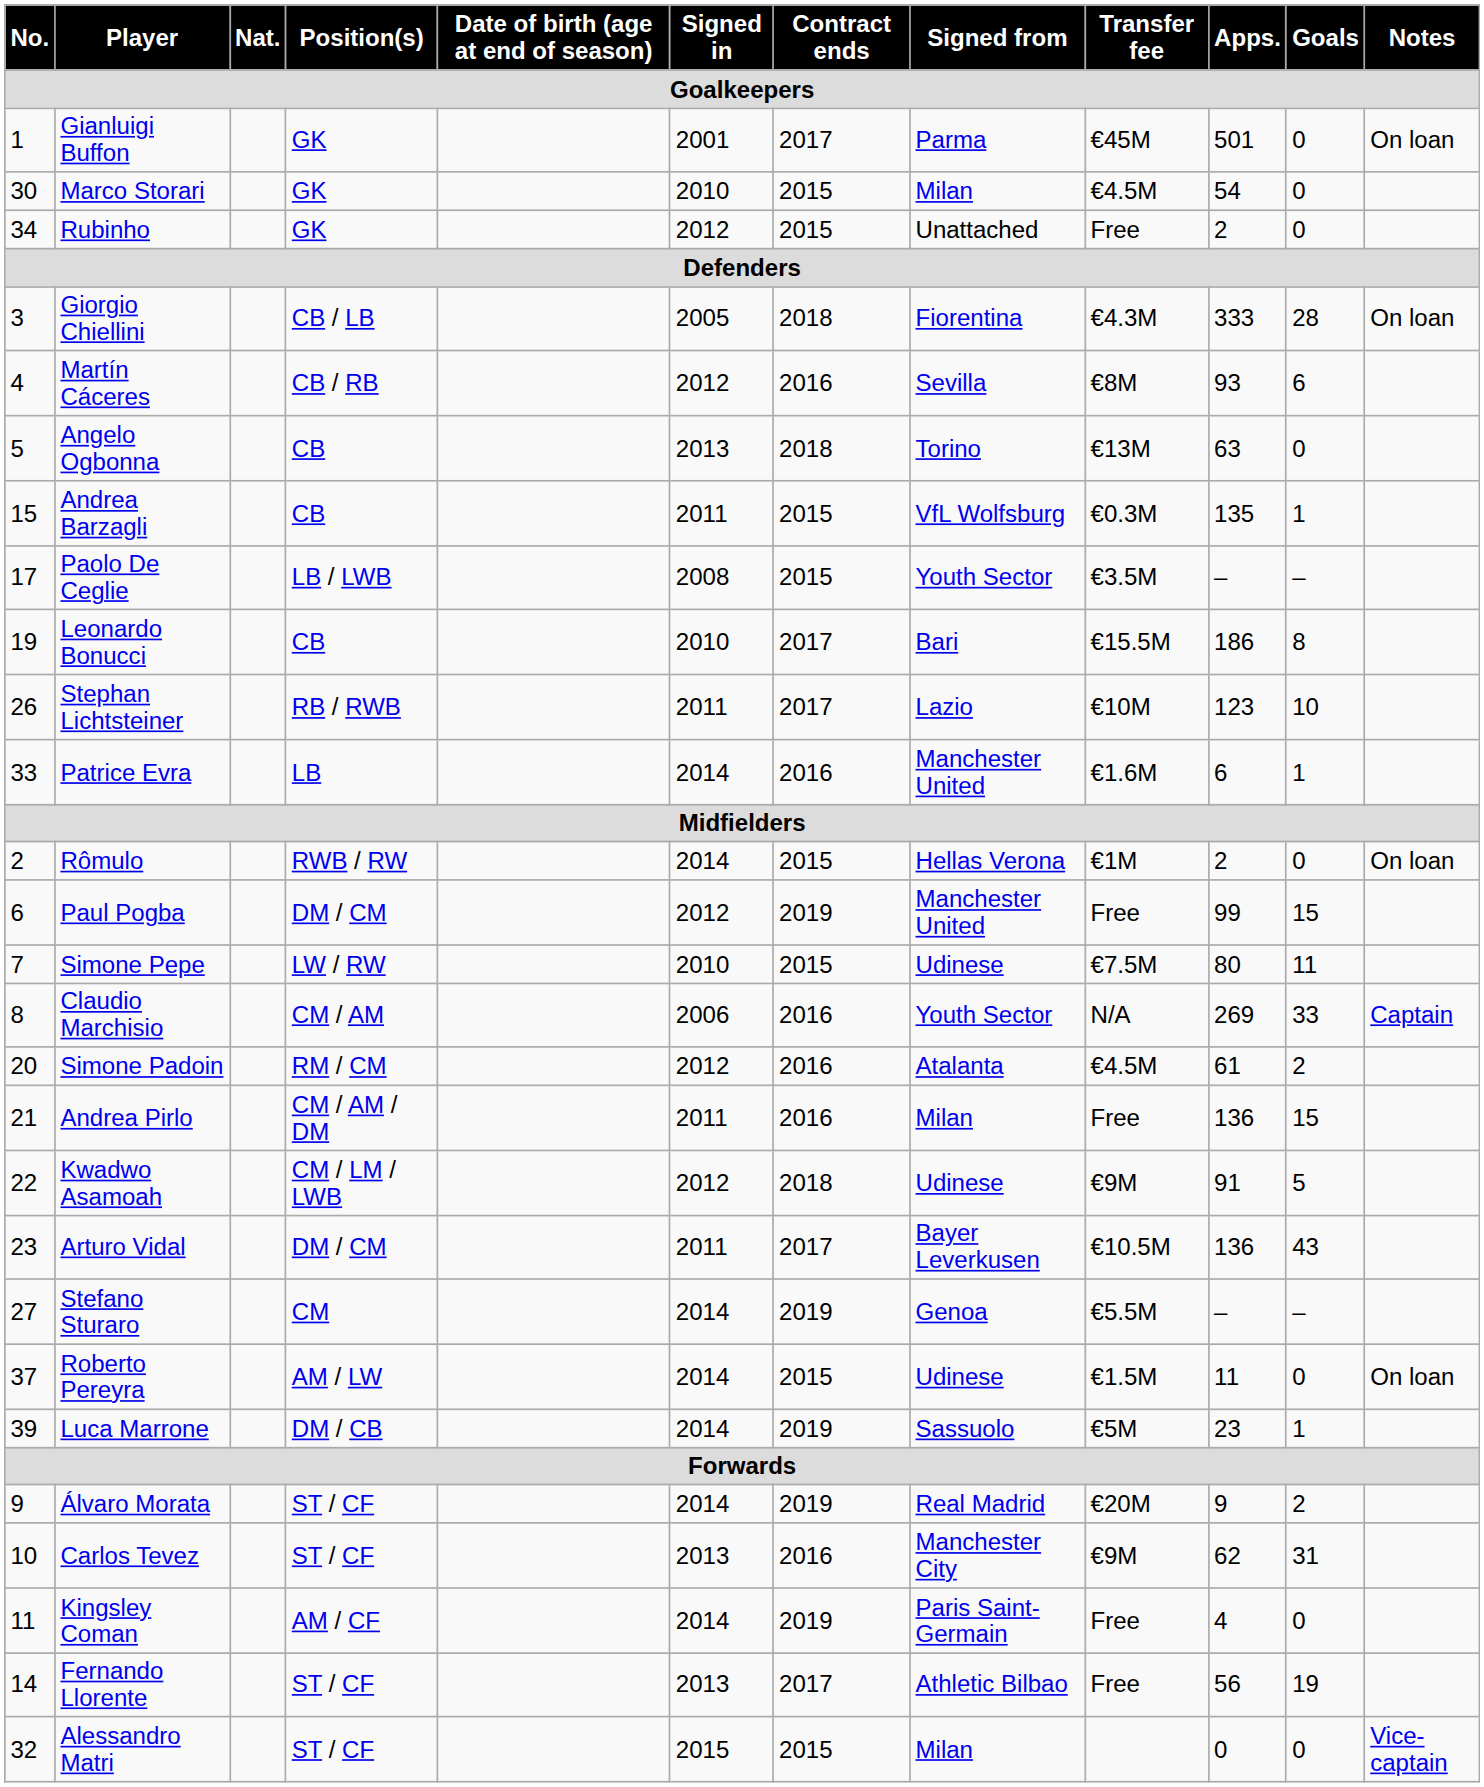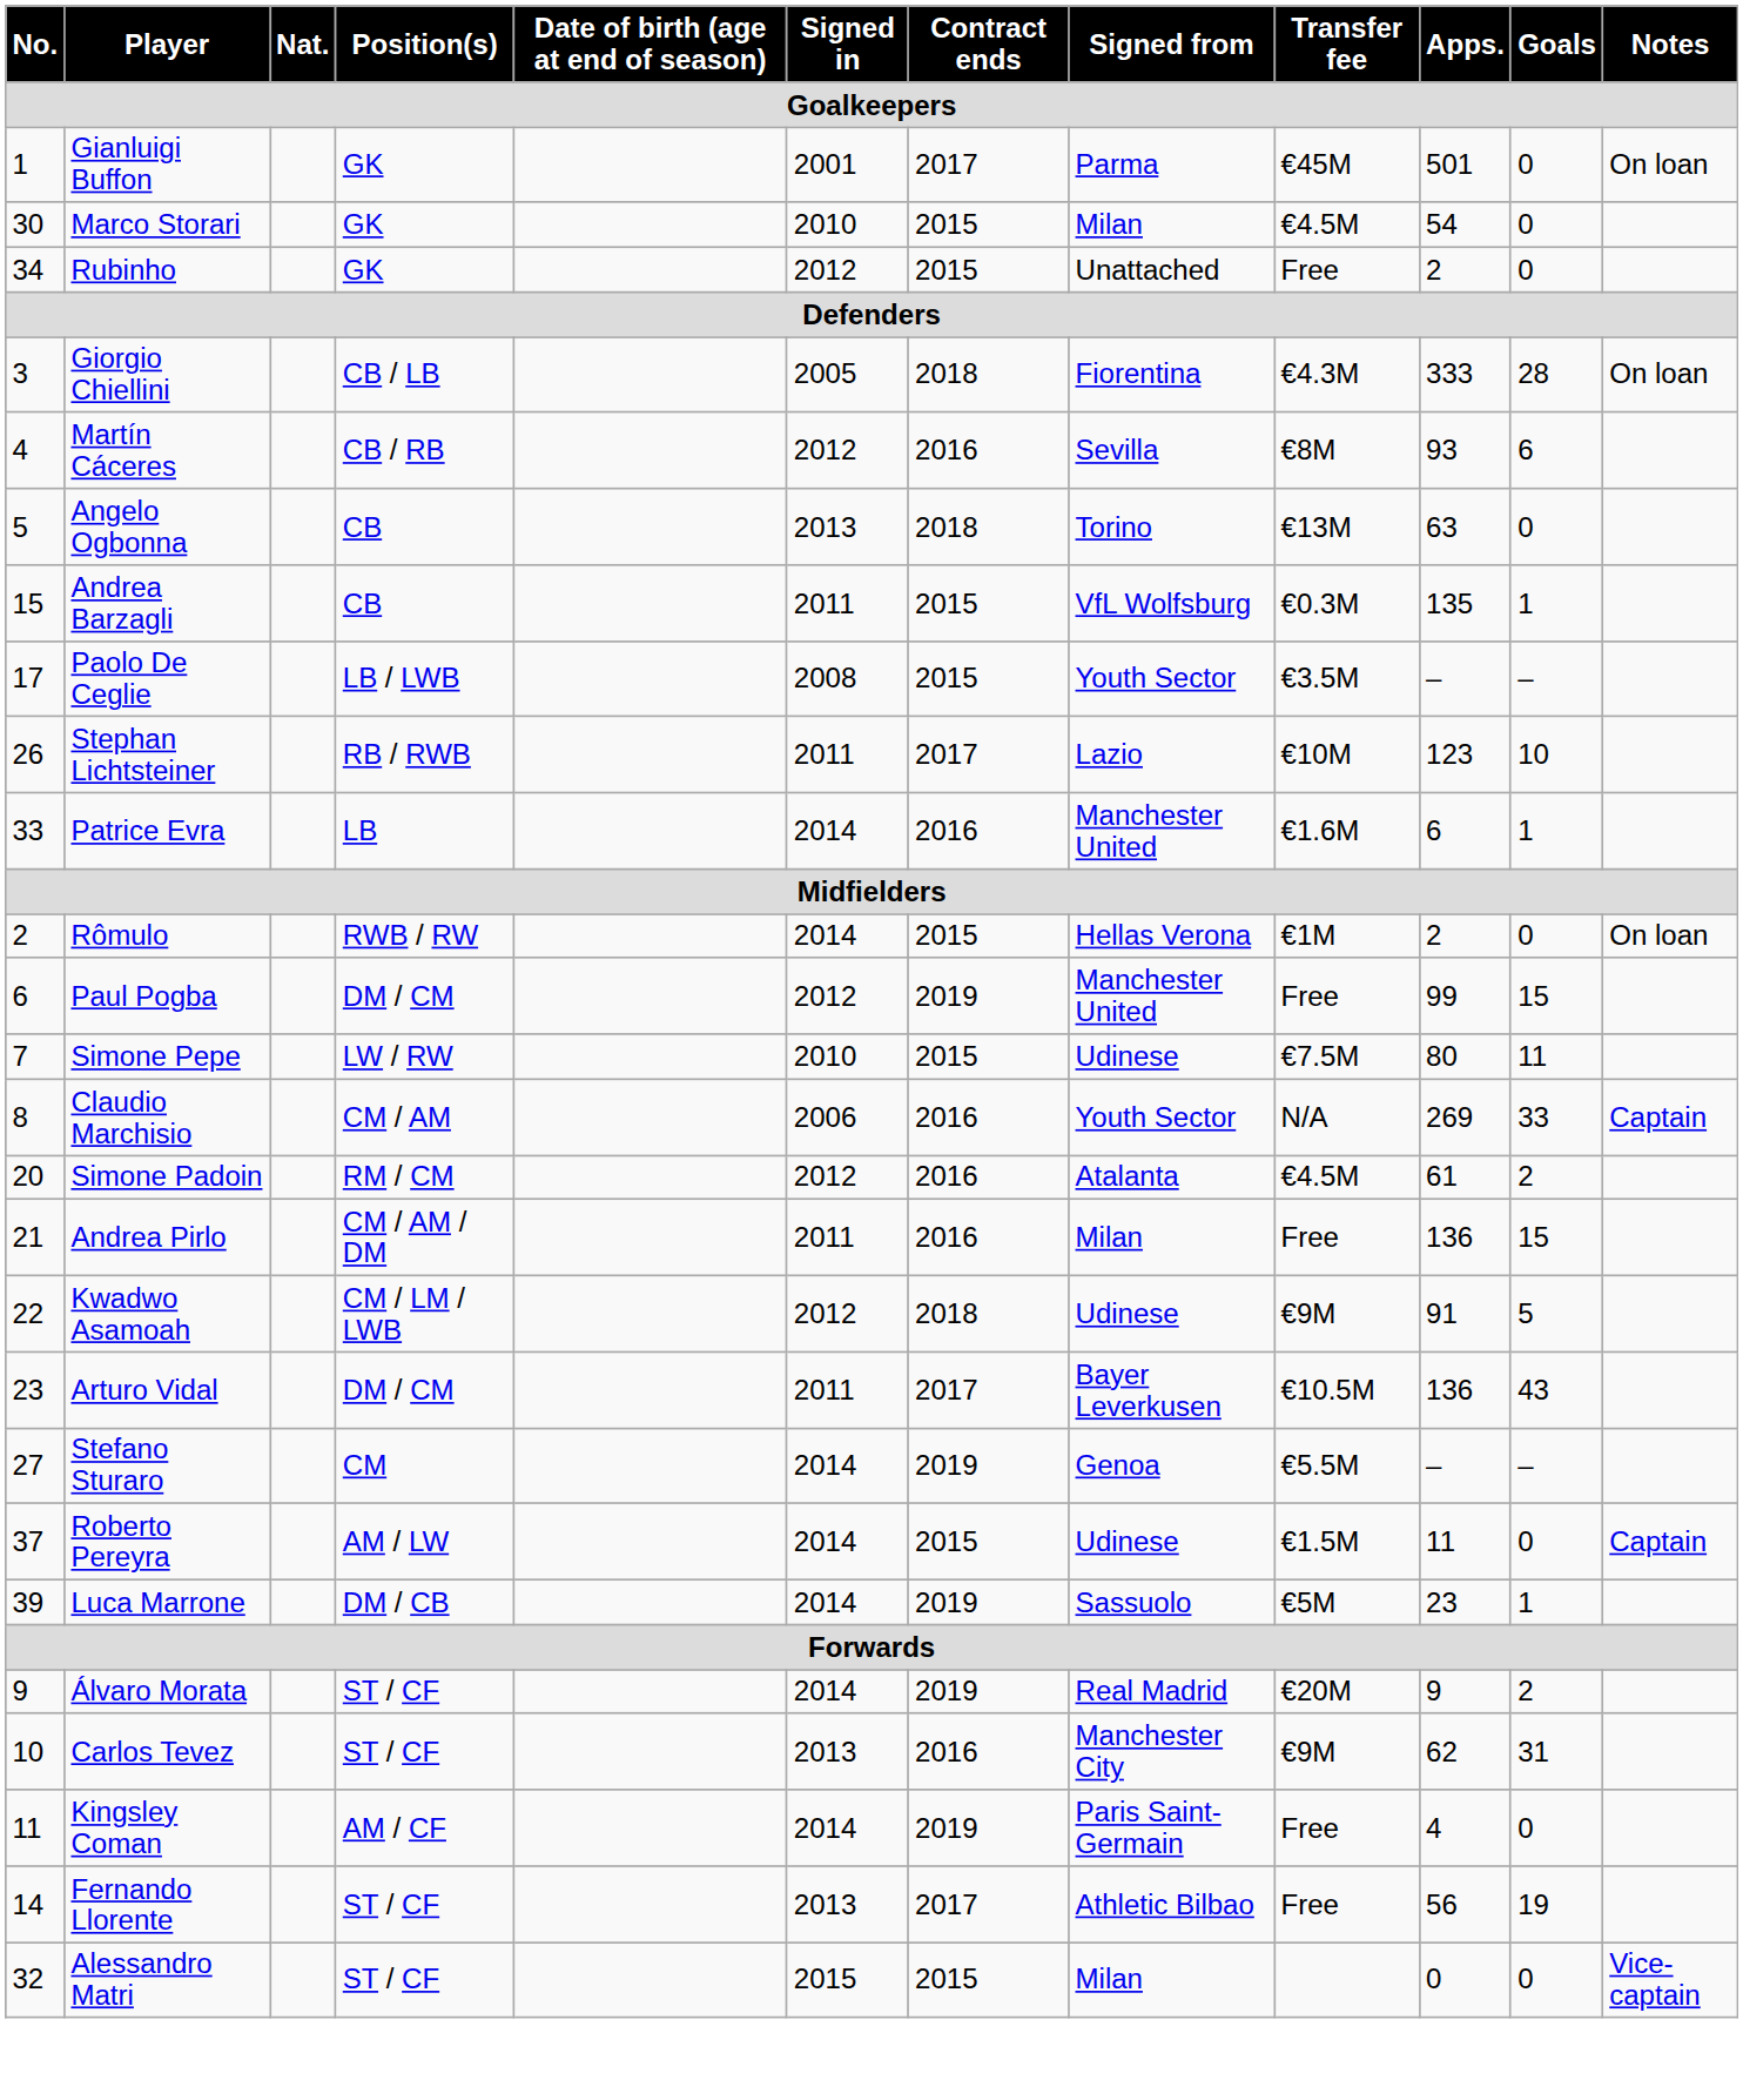- row: 19 | Leonardo Bonucci | CB | 2010 | 2017 | Bari | €15.5M | 186 | 8
Roberto Pereyra | Notes: On loan -> Captain
